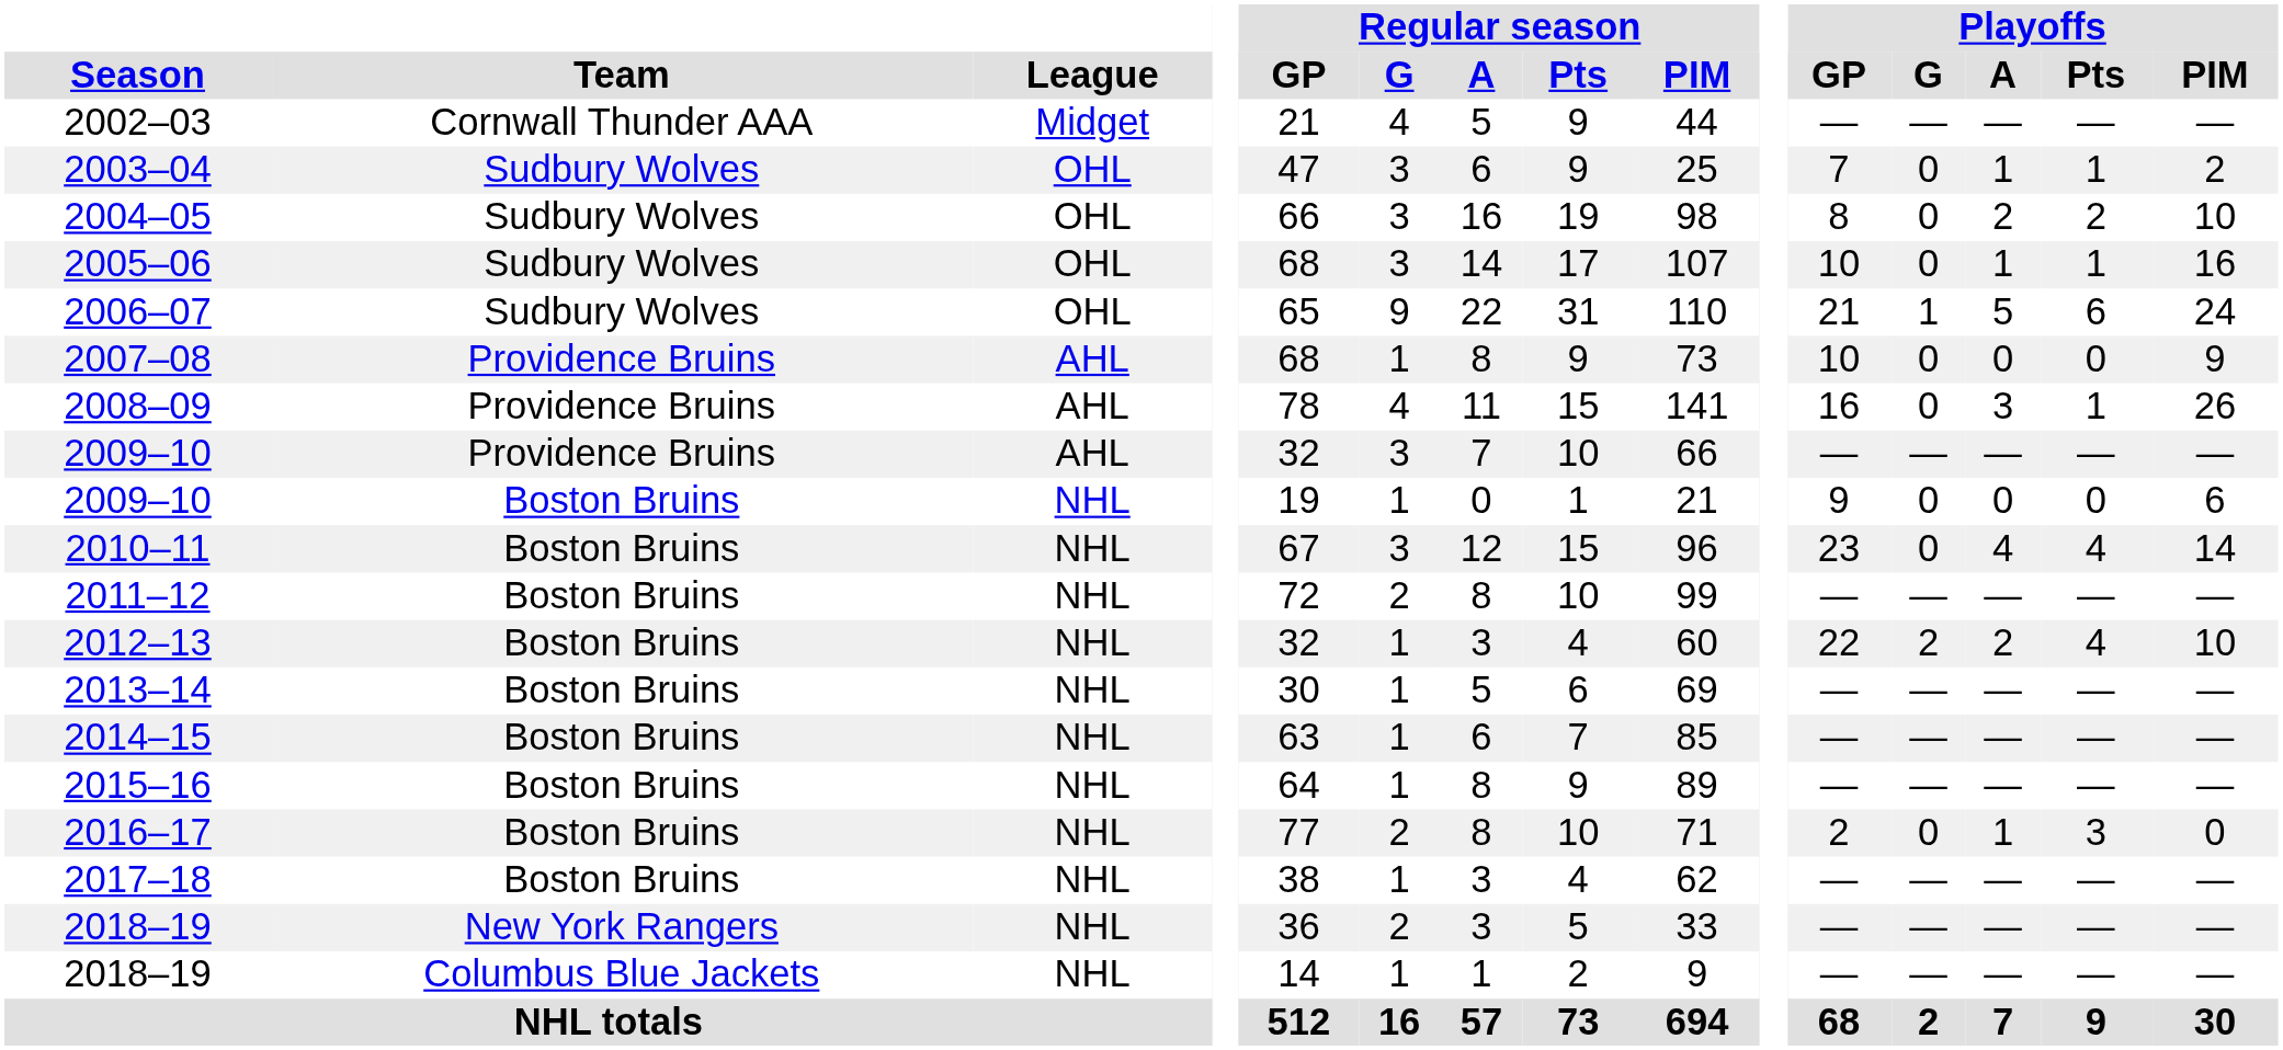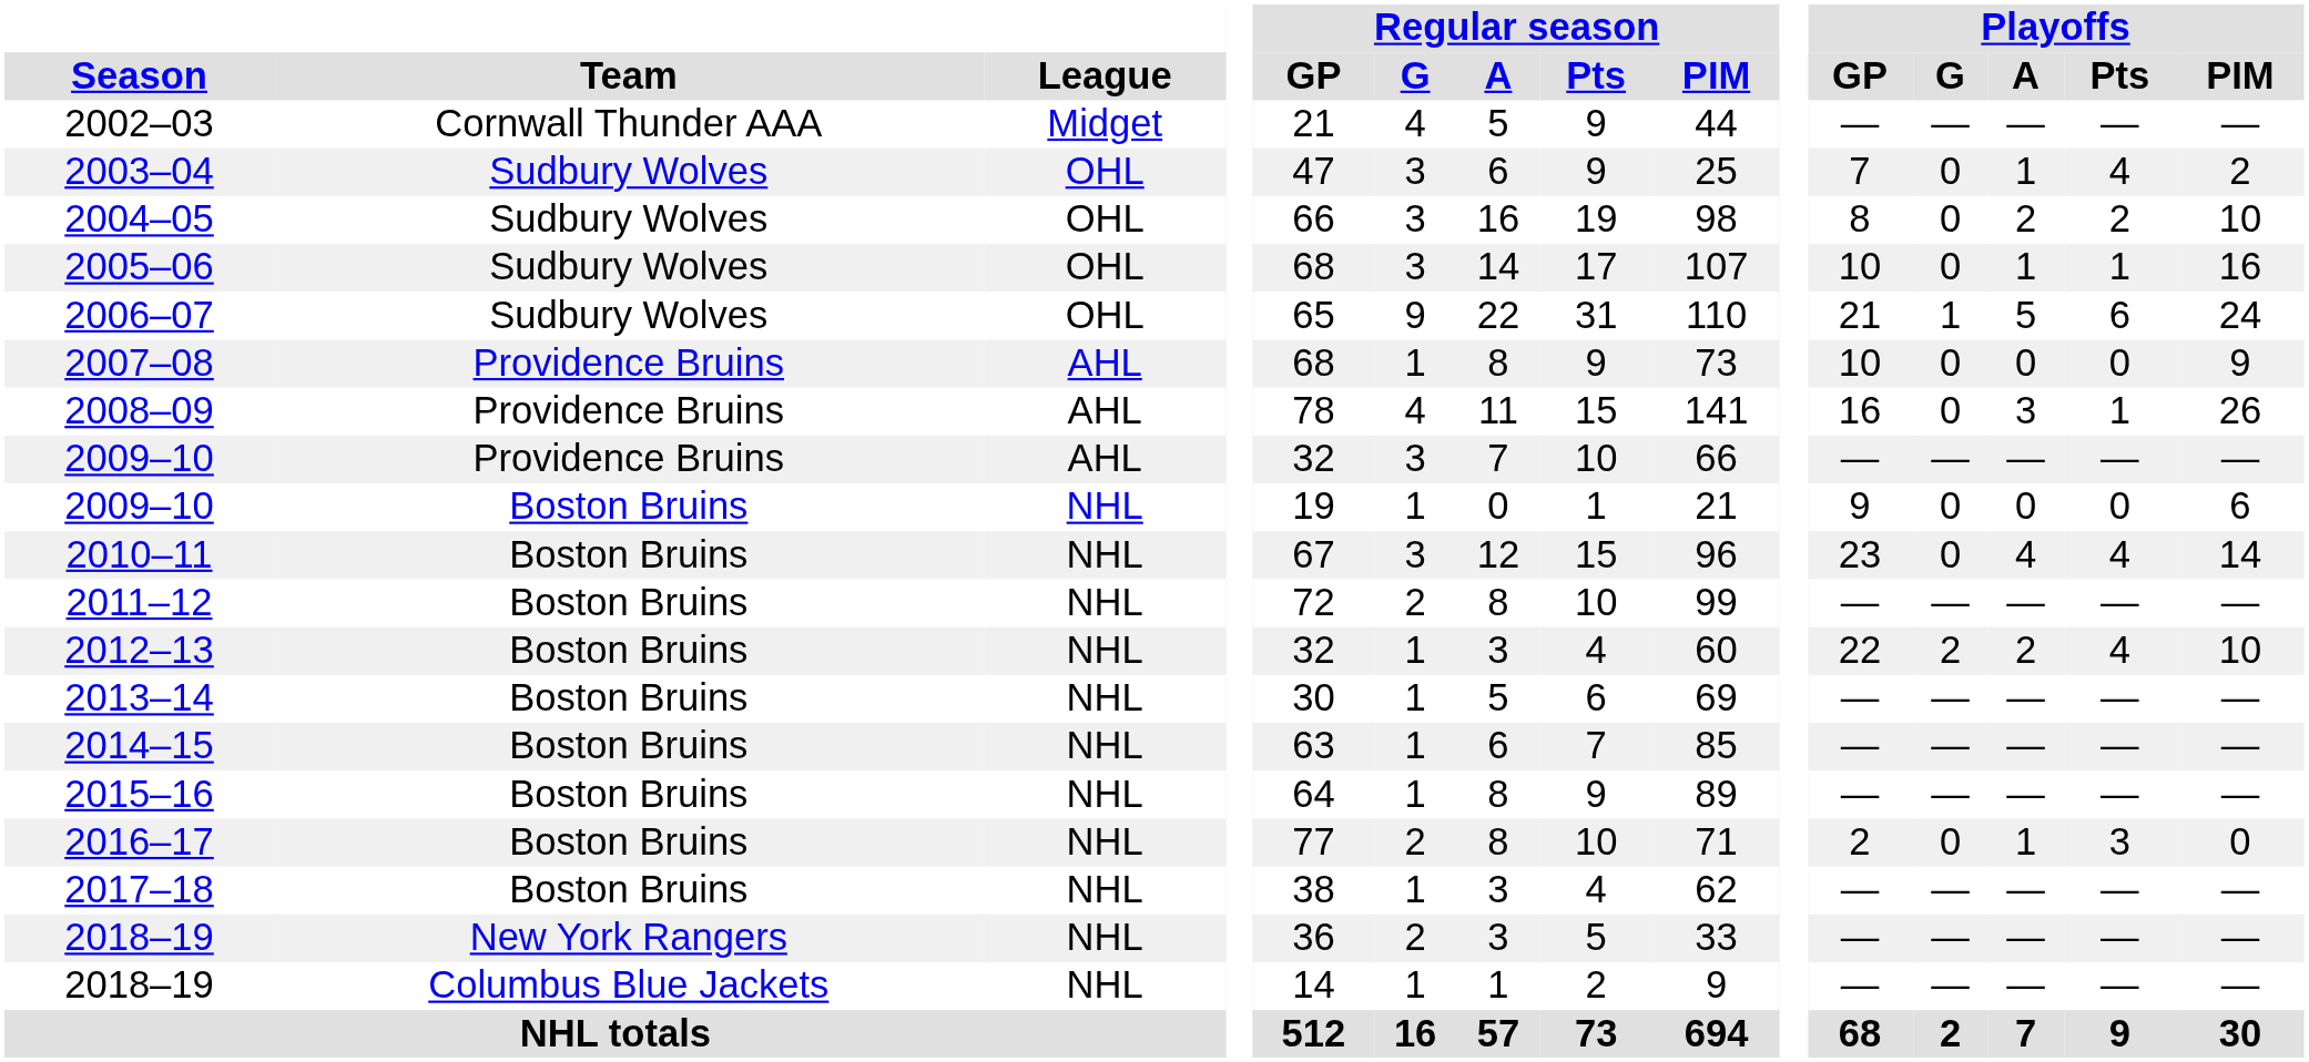2003–04 | Playoffs / Pts: 1 -> 4
